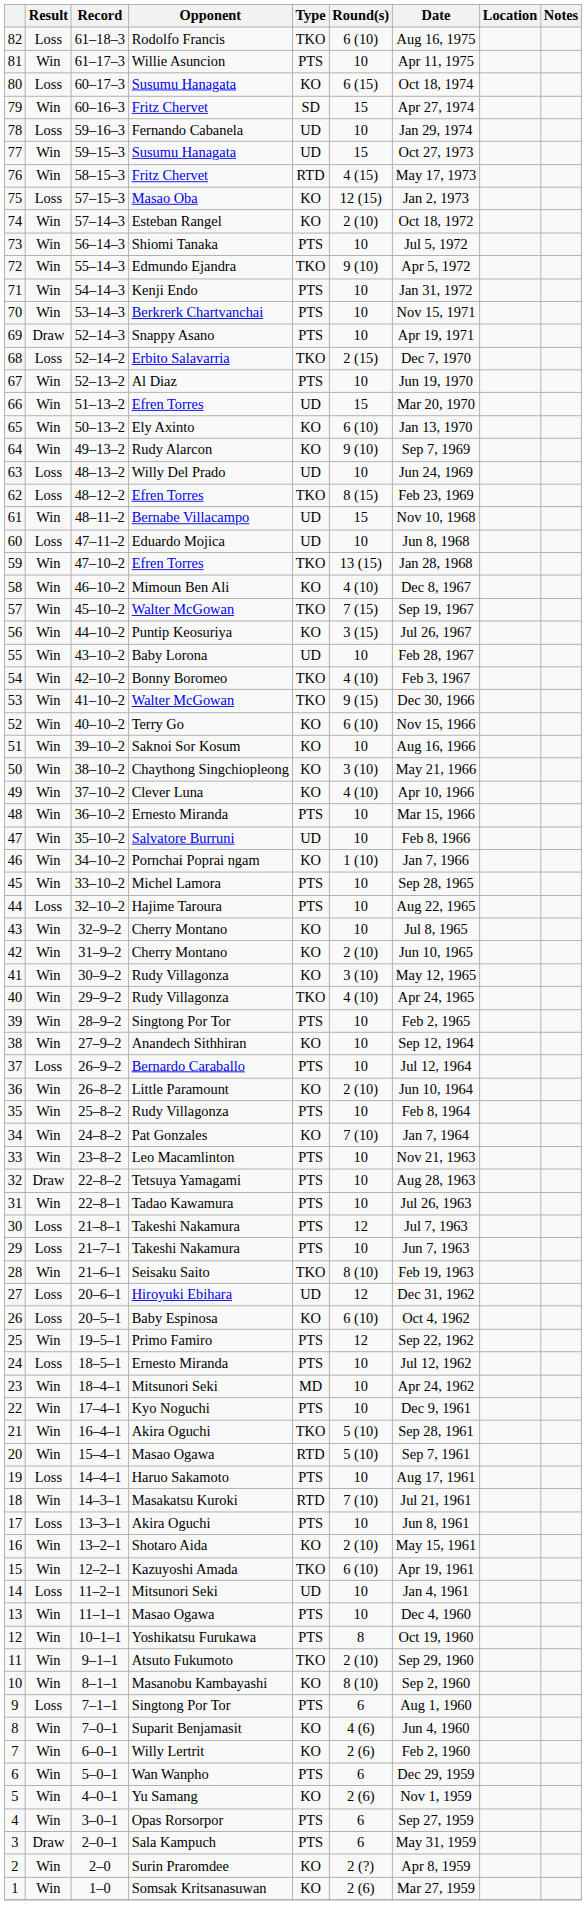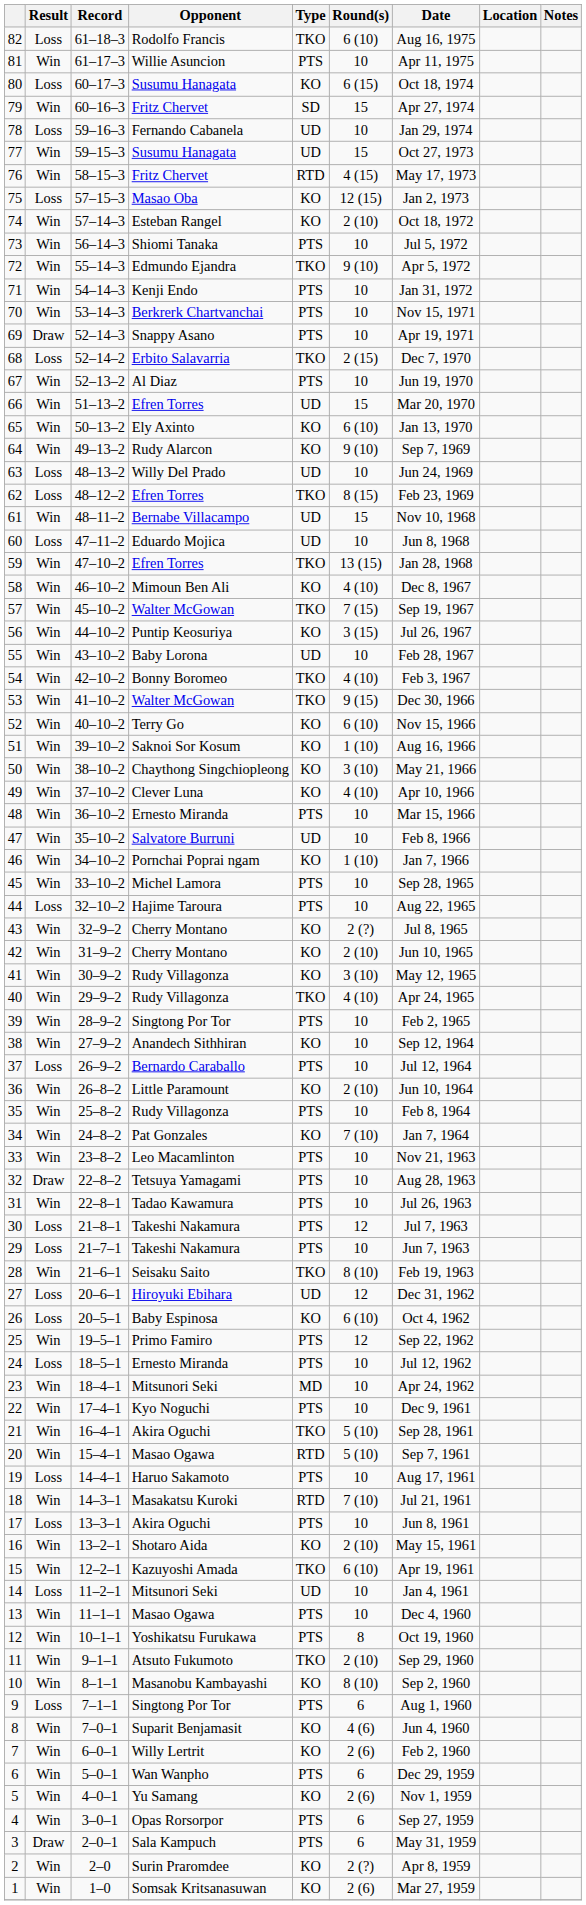51 | Round(s): 10 -> 1 (10)
43 | Round(s): 10 -> 2 (?)
